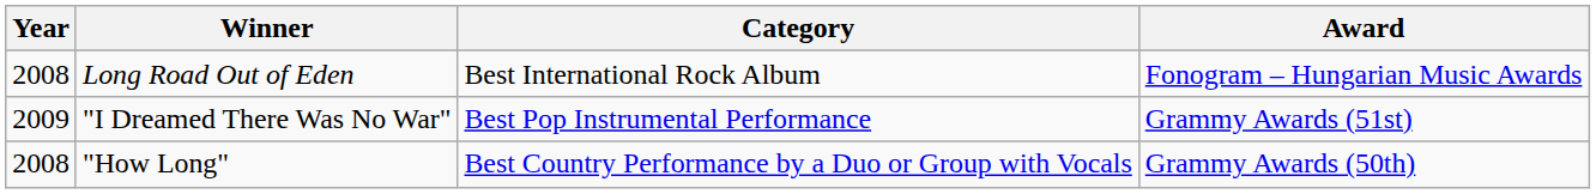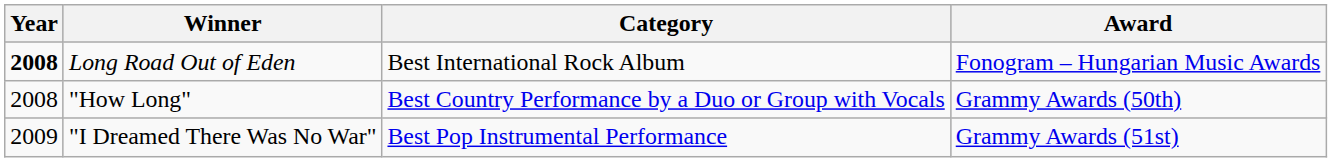Long Road Out of Eden | Year: normal -> bold
rows swapped: "How Long" <-> "I Dreamed There Was No War"
